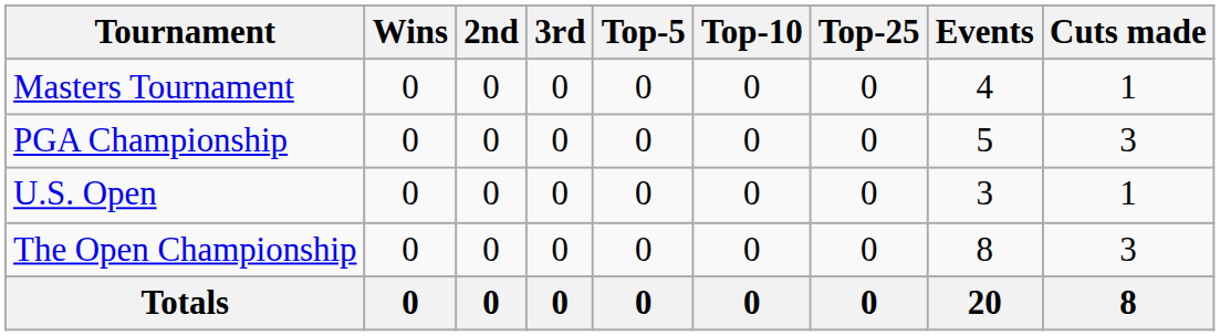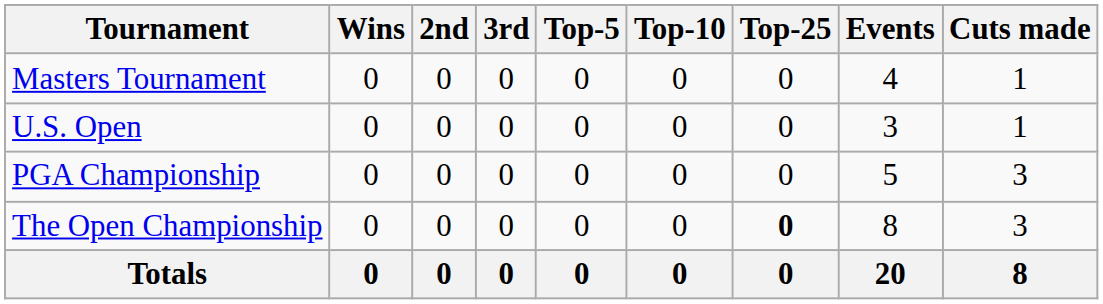rows swapped: PGA Championship <-> U.S. Open
The Open Championship | Top-25: normal -> bold
